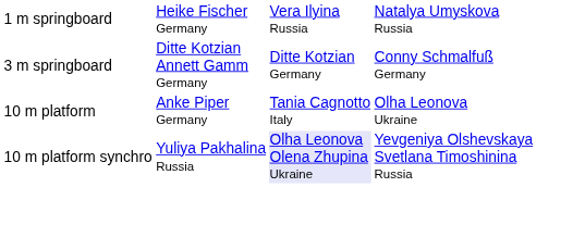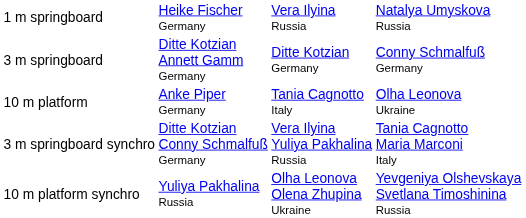+ row: 3 m springboard synchro | Ditte Kotzian Conny Schmalfuß Germany | Vera Ilyina Yuliya Pakhalina Russia | Tania Cagnotto Maria Marconi Italy
10 m platform synchro | column 3: lavender background -> no background
